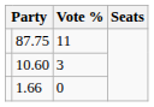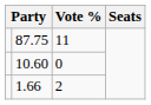10.60 | Vote %: 3 -> 0
1.66 | Vote %: 0 -> 2
